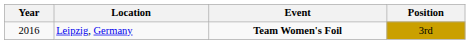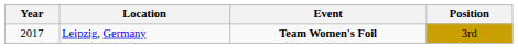Leipzig, Germany | Year: 2016 -> 2017
